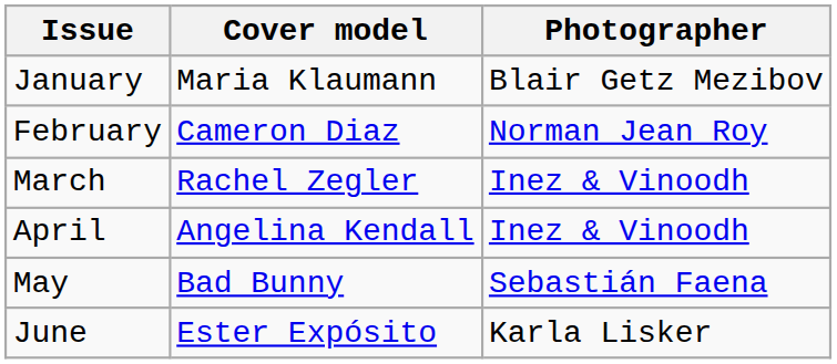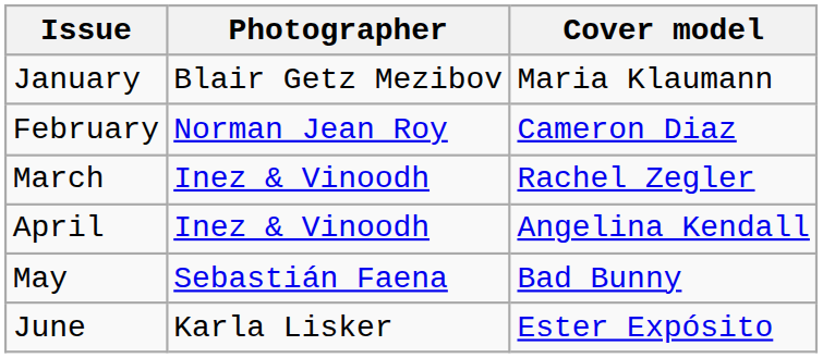columns swapped: Cover model <-> Photographer
